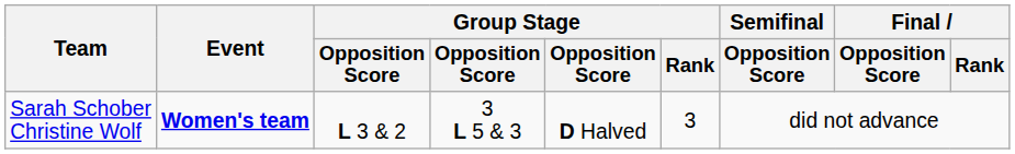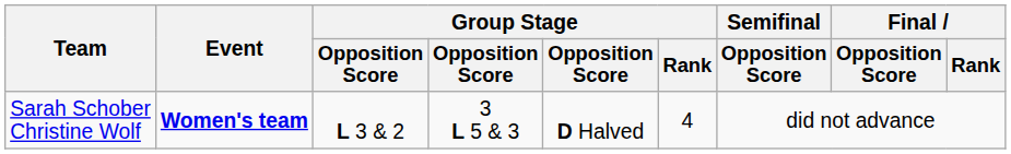Sarah Schober Christine Wolf | Group Stage / Rank: 3 -> 4
